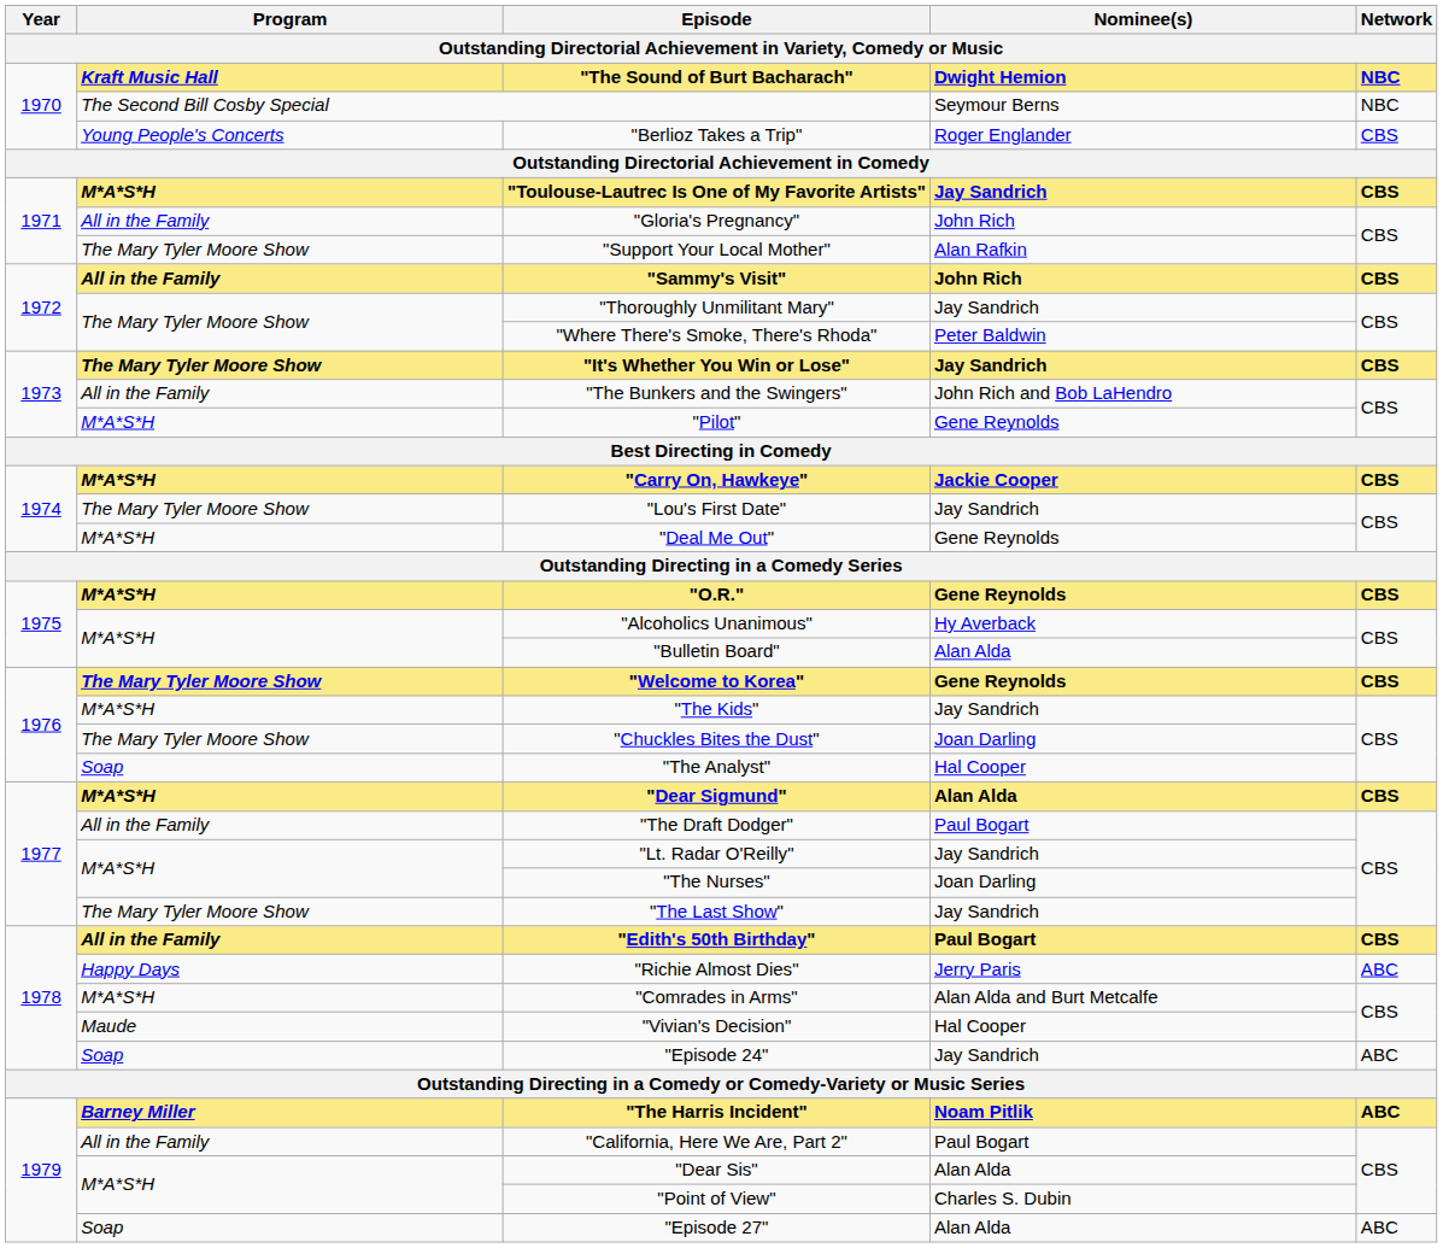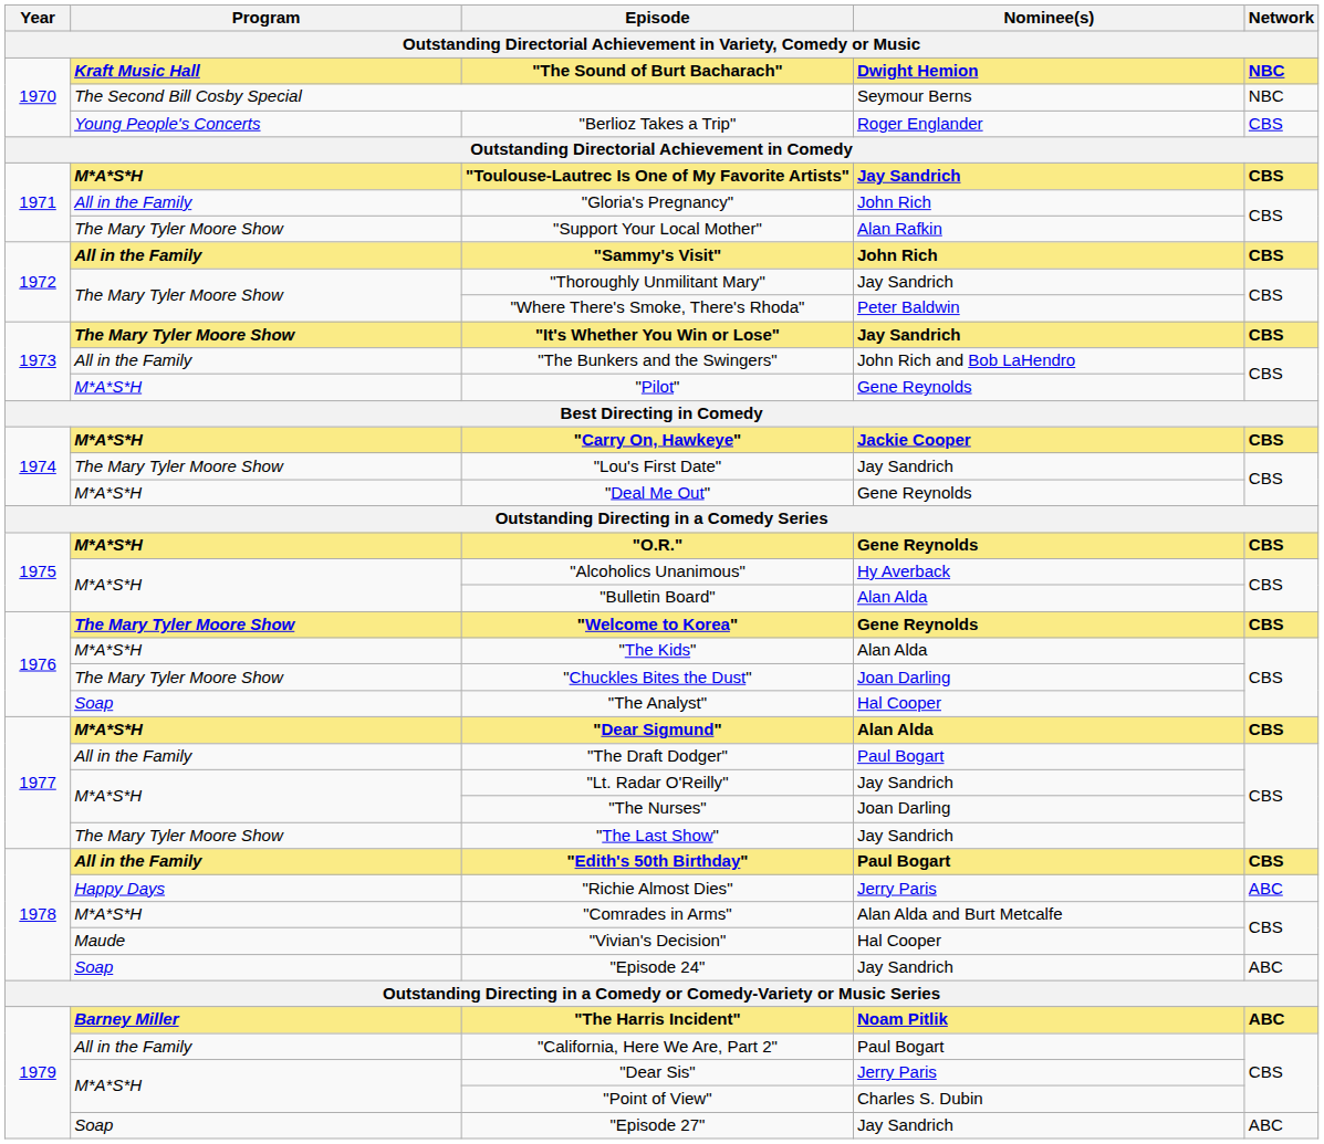"The Kids" | Nominee(s): Jay Sandrich -> Alan Alda
"Dear Sis" | Nominee(s): Alan Alda -> Jerry Paris
"Episode 27" | Nominee(s): Alan Alda -> Jay Sandrich
